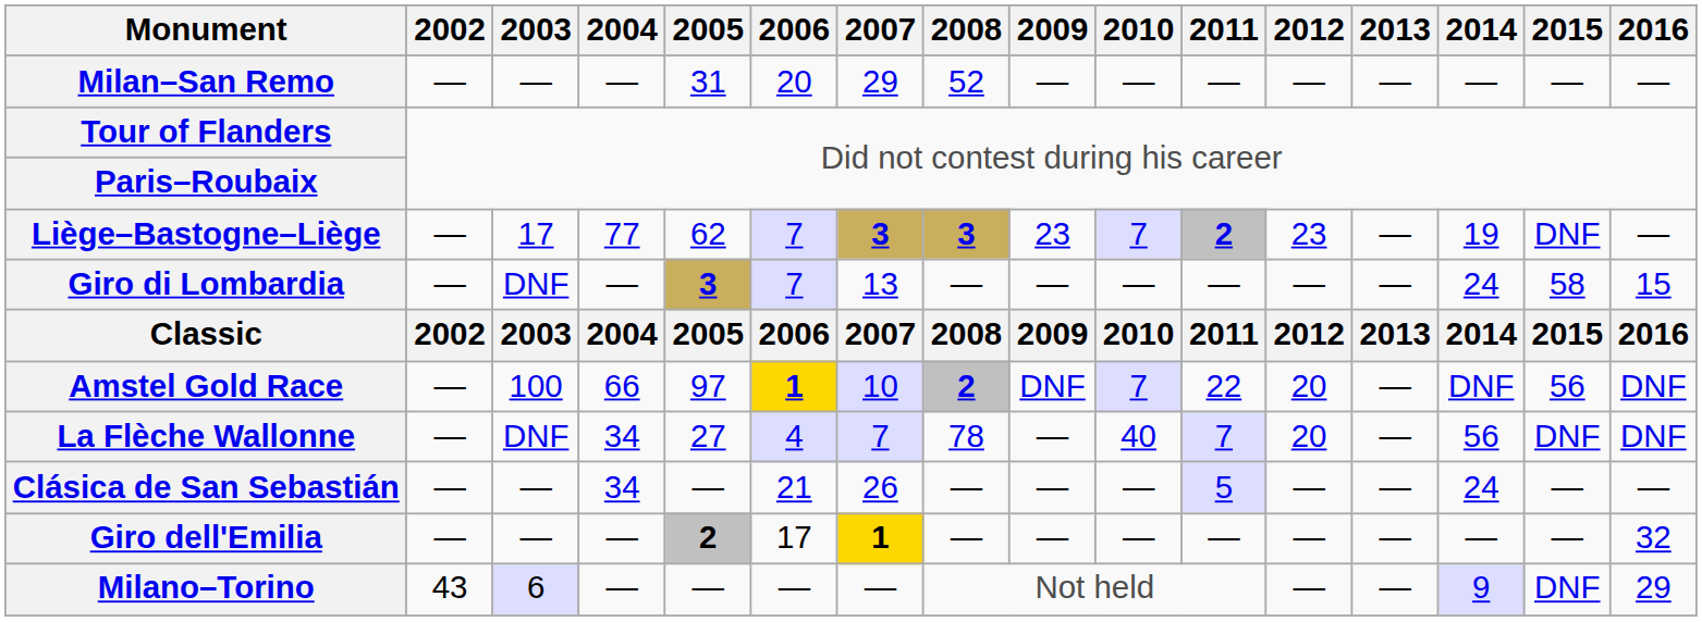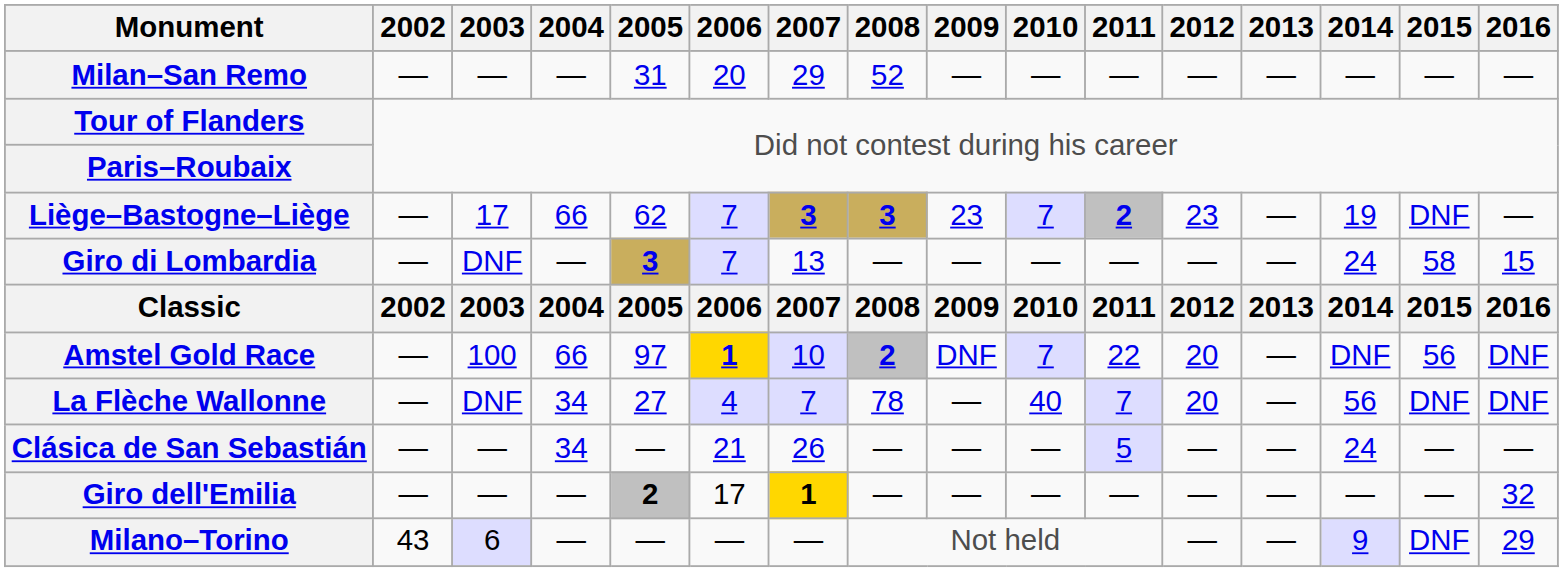Liège–Bastogne–Liège | 2004: 77 -> 66
